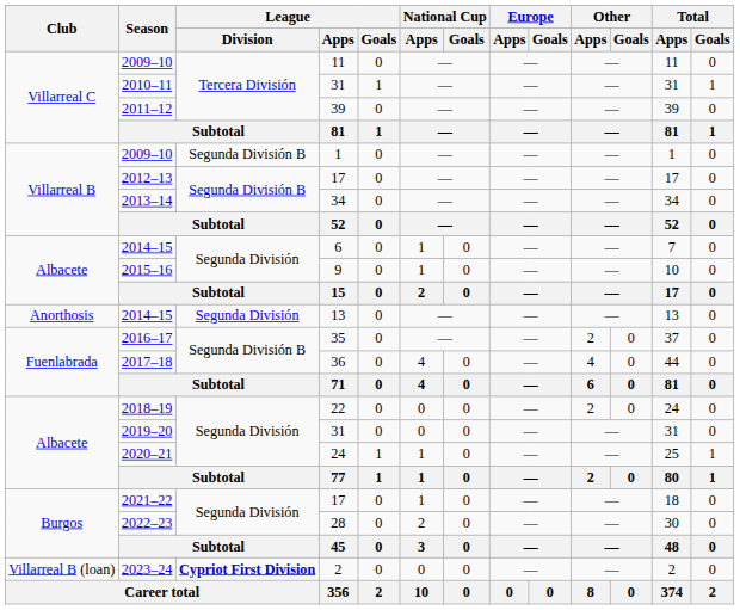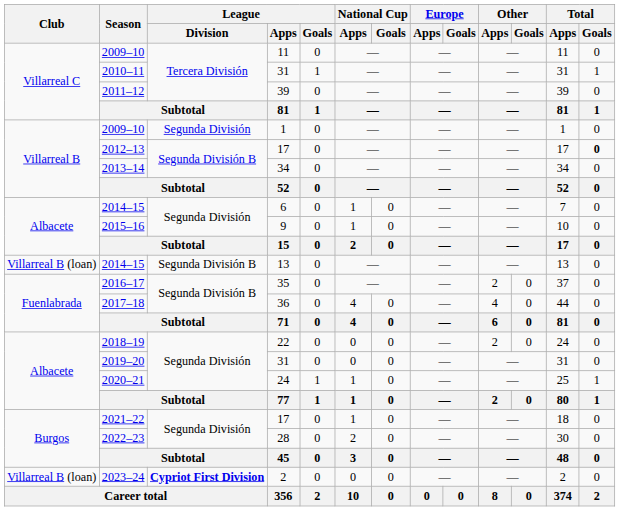2009–10 / 1 | League / Division: Segunda División B -> Segunda División
2012–13 | Total / Goals: normal -> bold
2014–15 / 13 | Club: Anorthosis -> Villarreal B (loan)
2014–15 / 13 | League / Division: Segunda División -> Segunda División B
